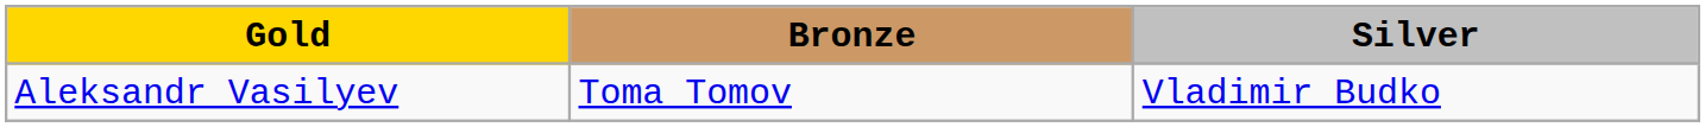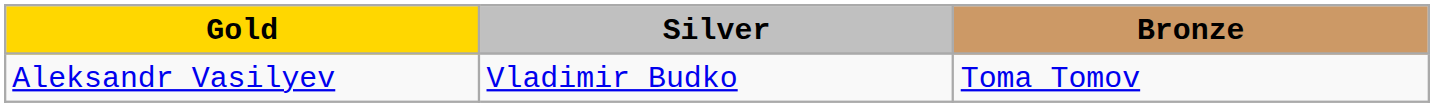columns swapped: Silver <-> Bronze
